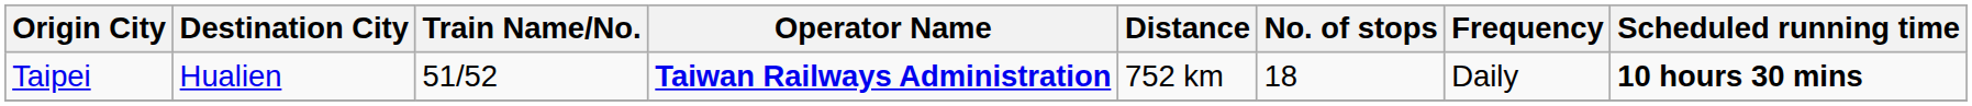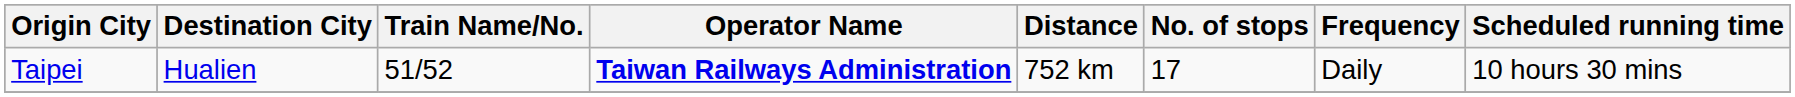Taipei | No. of stops: 18 -> 17
Taipei | Scheduled running time: bold -> normal
